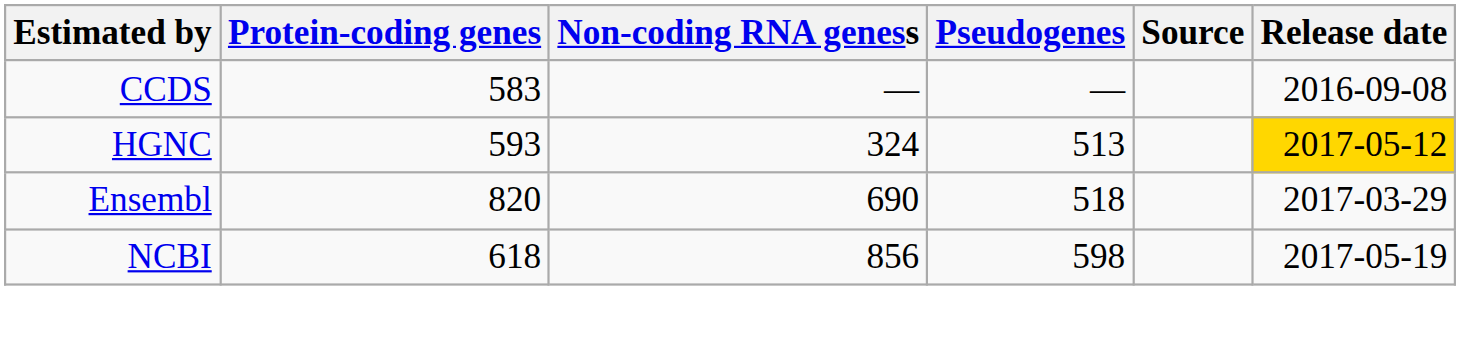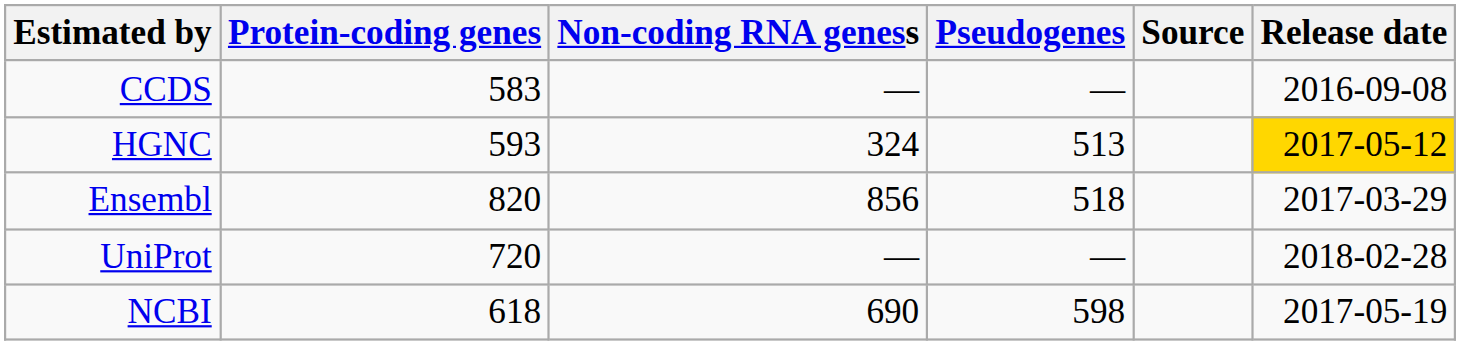Ensembl | Non-coding RNA geness: 690 -> 856
+ row: UniProt | 720 | — | — | 2018-02-28
NCBI | Non-coding RNA geness: 856 -> 690
